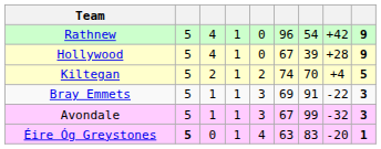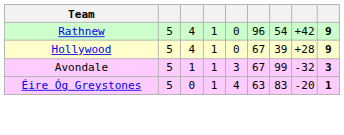- row: Kiltegan | 5 | 2 | 1 | 2 | 74 | 70 | +4 | 5
- row: Bray Emmets | 5 | 1 | 1 | 3 | 69 | 91 | -22 | 3
Éire Óg Greystones | column 2: bold -> normal
